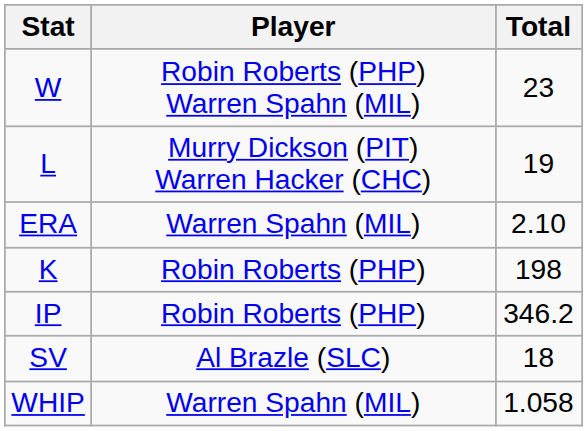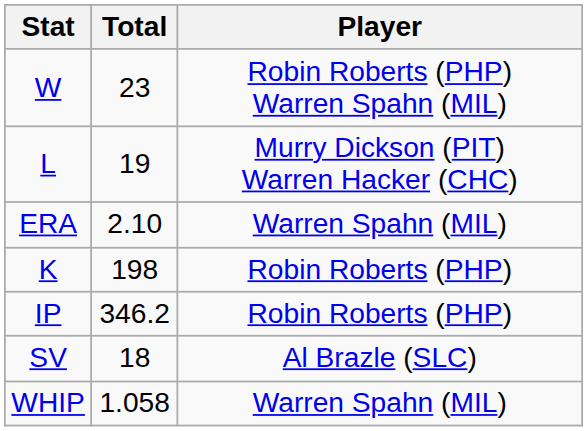columns swapped: Player <-> Total
